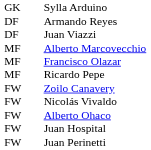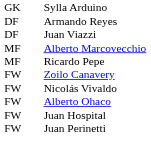- row: MF | Francisco Olazar
